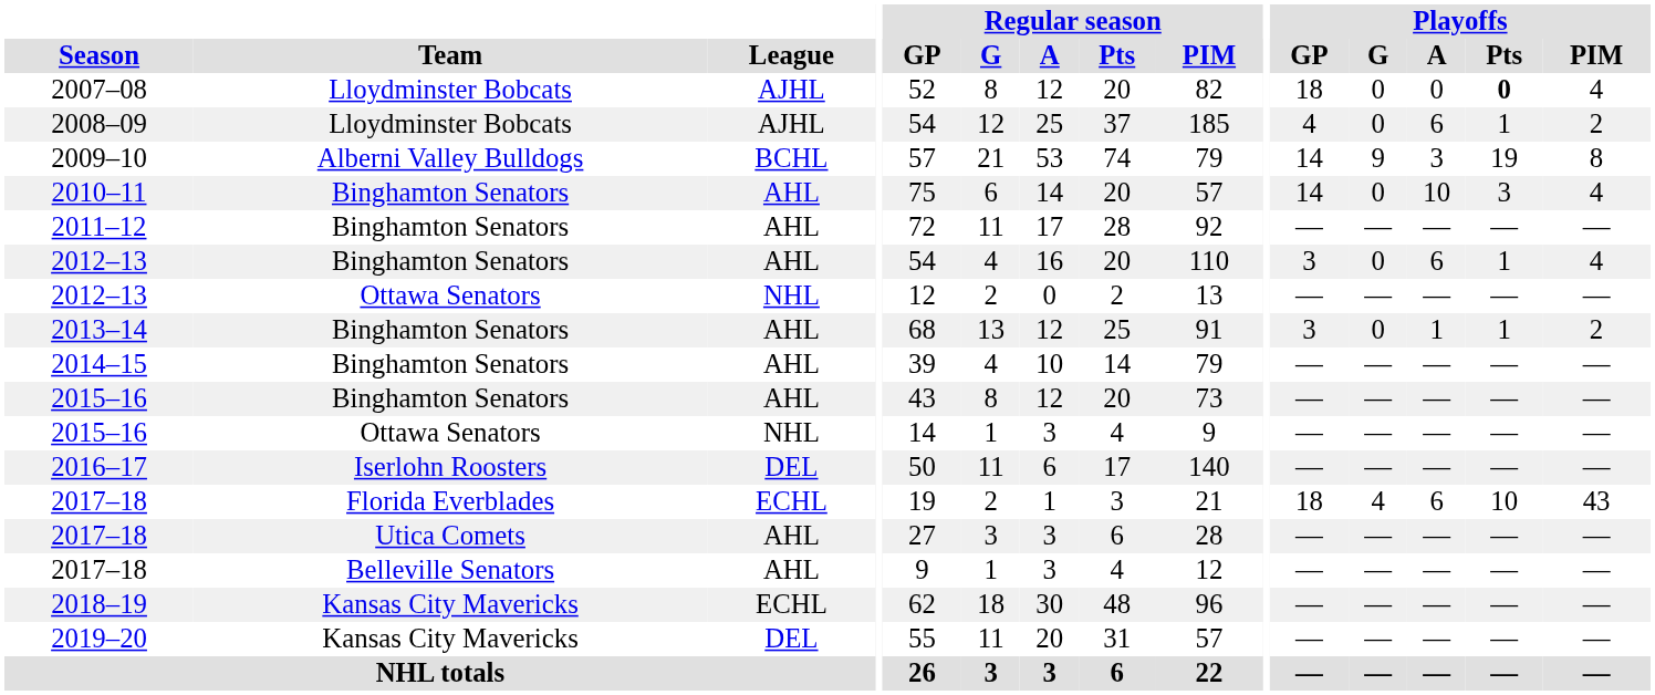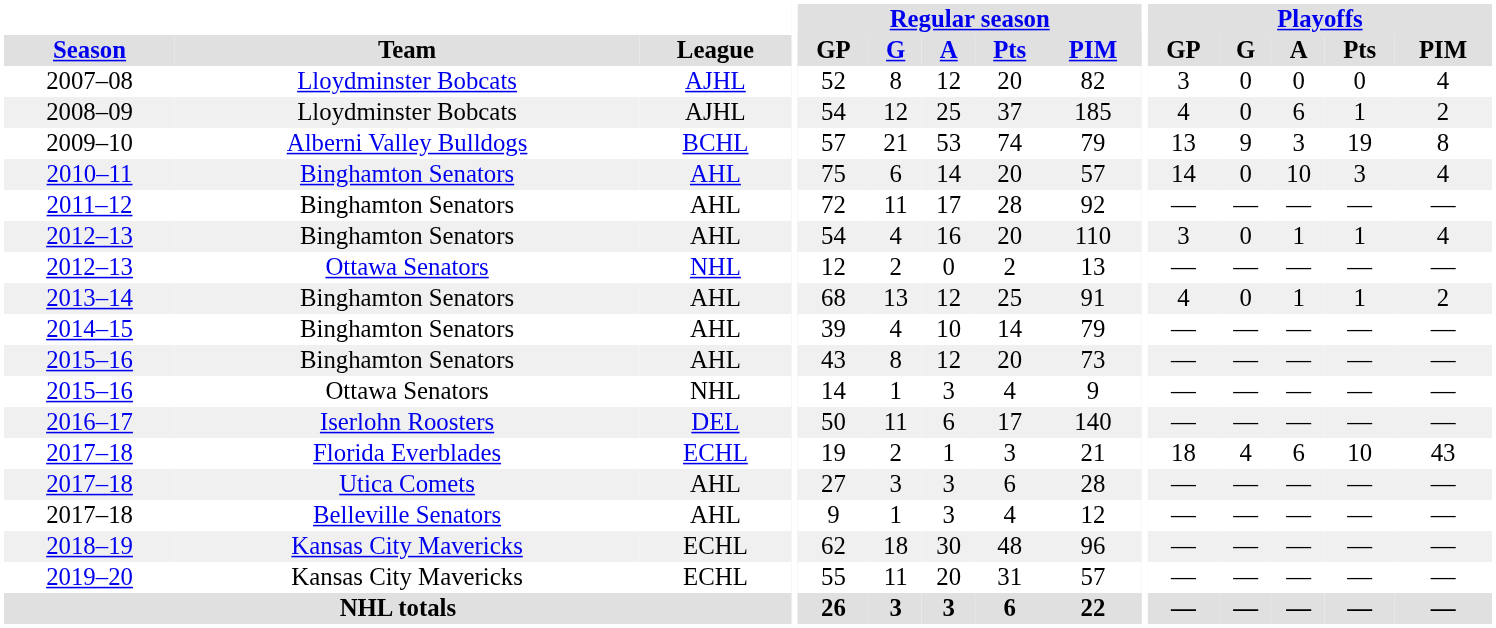2007–08 | Playoffs / GP: 18 -> 3
2007–08 | Playoffs / Pts: bold -> normal
2009–10 | Playoffs / GP: 14 -> 13
2012–13 / Binghamton Senators | Playoffs / A: 6 -> 1
2013–14 | Playoffs / GP: 3 -> 4
2019–20 | League: DEL -> ECHL
